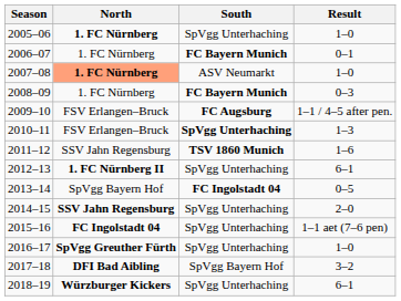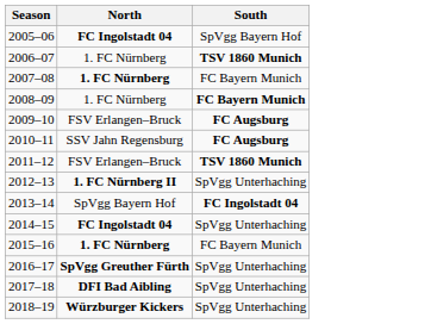- column: Result | 1–0 | 0–1 | 1–0 | 0–3 | 1–1 / 4–5 after pen. | 1–3 | 1–6 | 6–1 | 0–5 | 2–0 | 1–1 aet (7–6 pen) | 1–0 | 3–2 | 6–1
2005–06 | North: 1. FC Nürnberg -> FC Ingolstadt 04
2005–06 | South: SpVgg Unterhaching -> SpVgg Bayern Hof
2006–07 | South: FC Bayern Munich -> TSV 1860 Munich
2007–08 | North: lightsalmon background -> no background
2007–08 | South: ASV Neumarkt -> FC Bayern Munich
2010–11 | North: FSV Erlangen–Bruck -> SSV Jahn Regensburg
2010–11 | South: SpVgg Unterhaching -> FC Augsburg
2011–12 | North: SSV Jahn Regensburg -> FSV Erlangen–Bruck
2014–15 | North: SSV Jahn Regensburg -> FC Ingolstadt 04
2015–16 | North: FC Ingolstadt 04 -> 1. FC Nürnberg
2015–16 | South: SpVgg Unterhaching -> FC Bayern Munich
2017–18 | South: SpVgg Bayern Hof -> SpVgg Unterhaching
